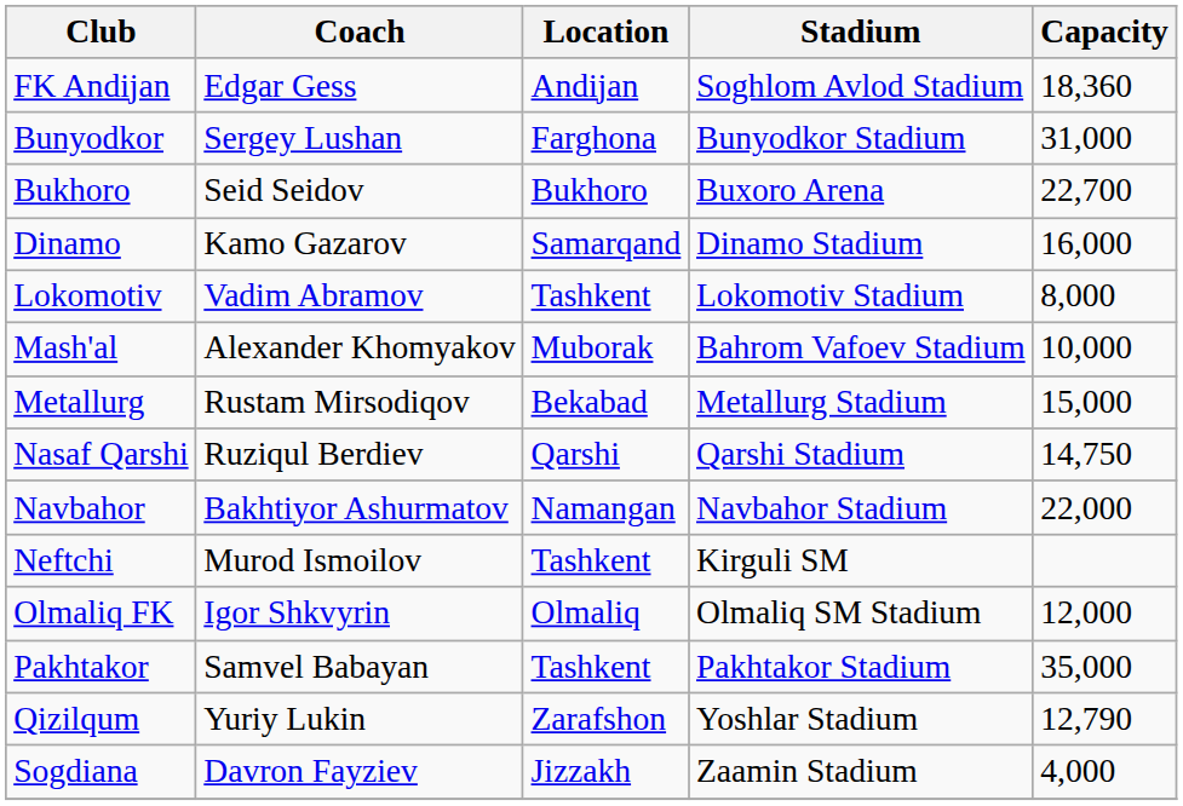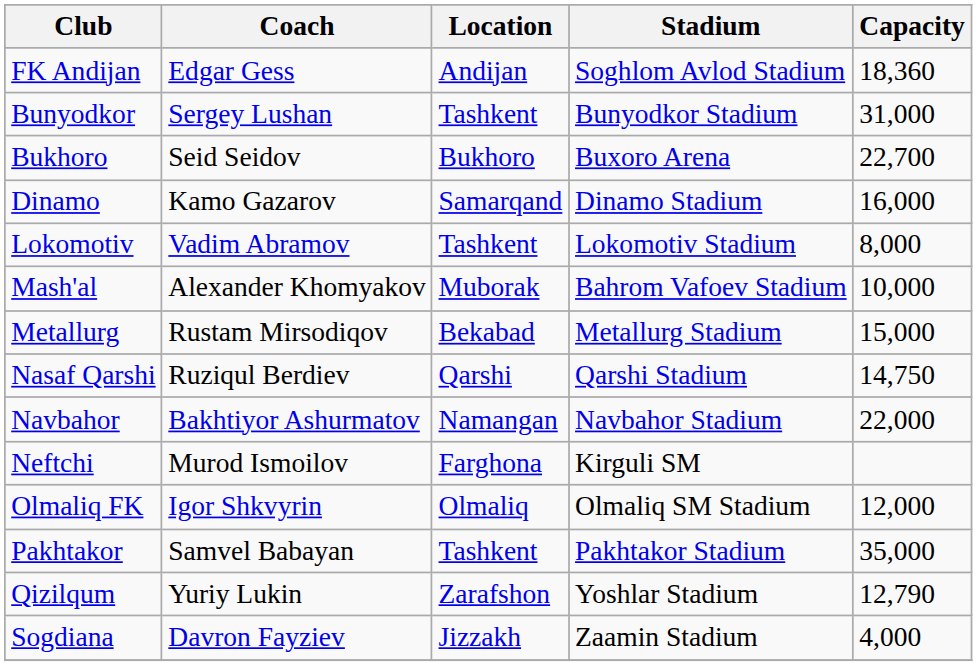Bunyodkor | Location: Farghona -> Tashkent
Neftchi | Location: Tashkent -> Farghona
